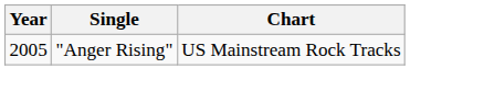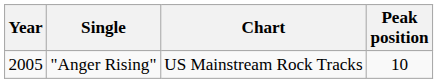+ column: Peak position | 10
